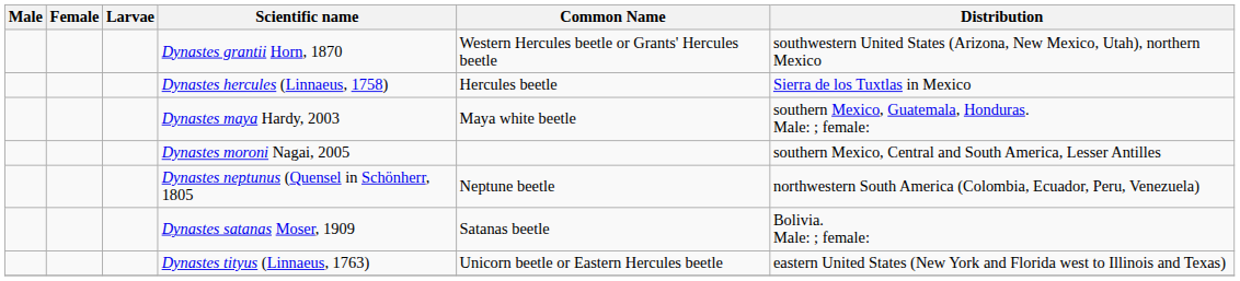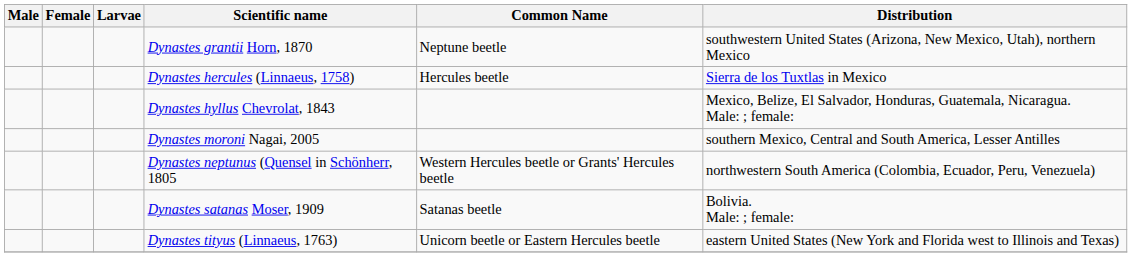Dynastes grantii Horn, 1870 | Common Name: Western Hercules beetle or Grants' Hercules beetle -> Neptune beetle
+ row: Dynastes hyllus Chevrolat, 1843 | Mexico, Belize, El Salvador, Honduras, Guatemala, Nicaragua. Male: ; female:
- row: Dynastes maya Hardy, 2003 | Maya white beetle | southern Mexico, Guatemala, Honduras. Male: ; female:
Dynastes neptunus (Quensel in Schönherr, 1805 | Common Name: Neptune beetle -> Western Hercules beetle or Grants' Hercules beetle
